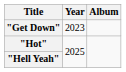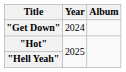"Get Down" | Year: 2023 -> 2024
